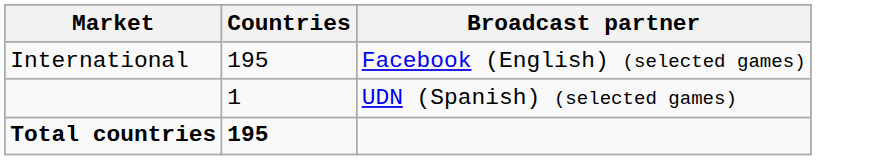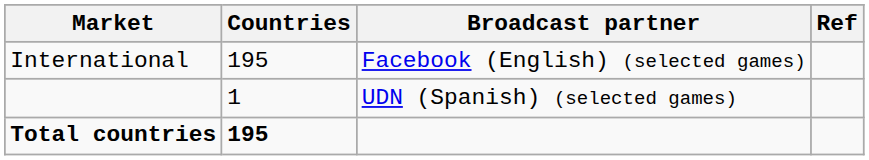+ column: Ref
